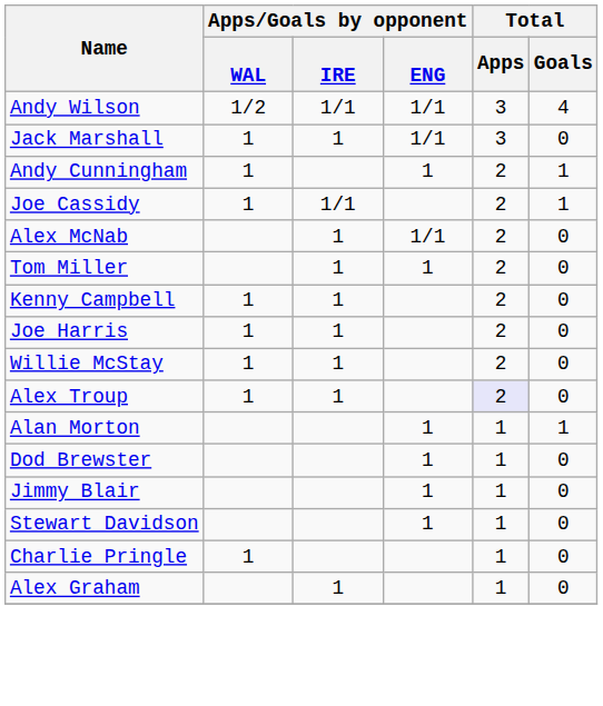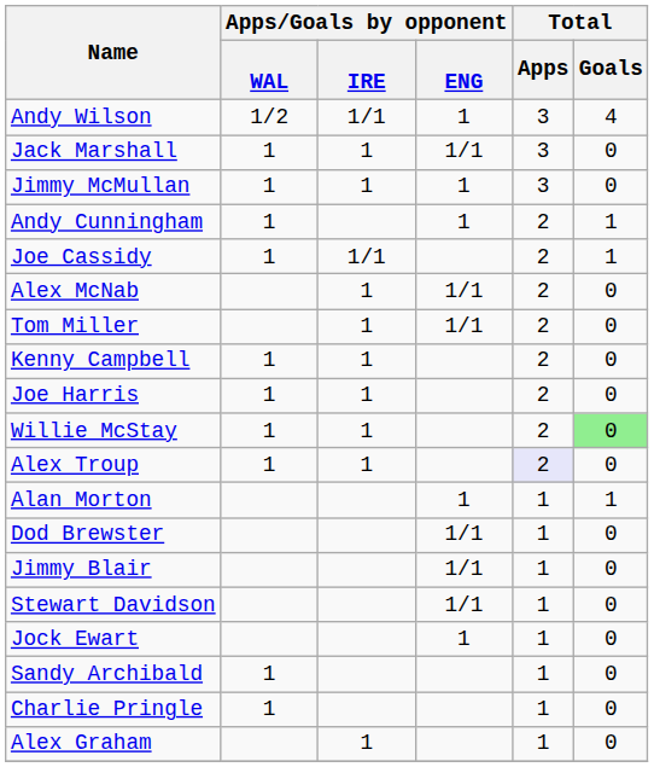Andy Wilson | Apps/Goals by opponent / ENG: 1/1 -> 1
+ row: Jimmy McMullan | 1 | 1 | 1 | 3 | 0
Tom Miller | Apps/Goals by opponent / ENG: 1 -> 1/1
Willie McStay | Total / Goals: no background -> lightgreen background
Dod Brewster | Apps/Goals by opponent / ENG: 1 -> 1/1
Jimmy Blair | Apps/Goals by opponent / ENG: 1 -> 1/1
Stewart Davidson | Apps/Goals by opponent / ENG: 1 -> 1/1
+ row: Jock Ewart | 1 | 1 | 0
+ row: Sandy Archibald | 1 | 1 | 0
